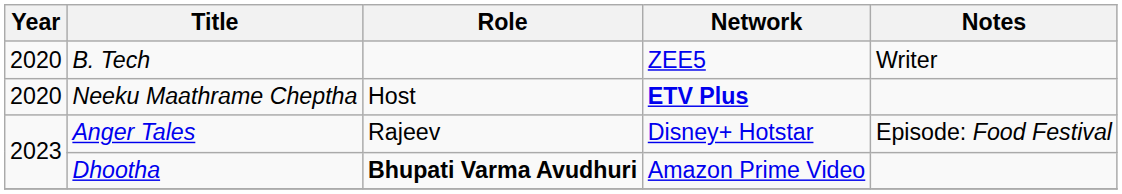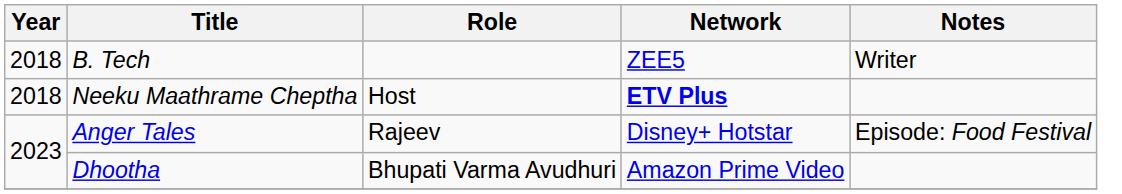B. Tech | Year: 2020 -> 2018
Neeku Maathrame Cheptha | Year: 2020 -> 2018
Dhootha | Role: bold -> normal
